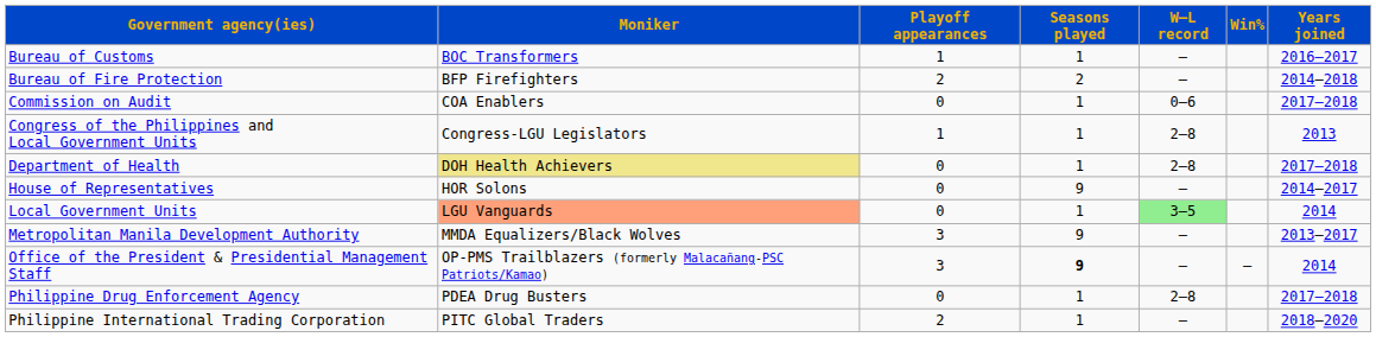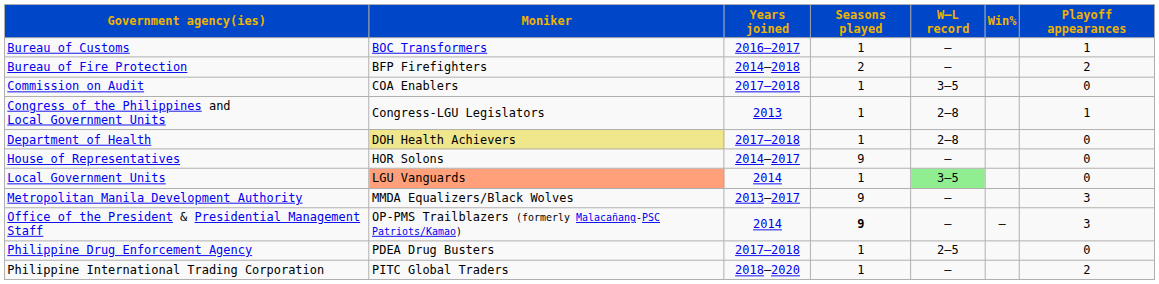columns swapped: Years joined <-> Playoff appearances
Commission on Audit | W–L record: 0–6 -> 3–5
Philippine Drug Enforcement Agency | W–L record: 2–8 -> 2–5
